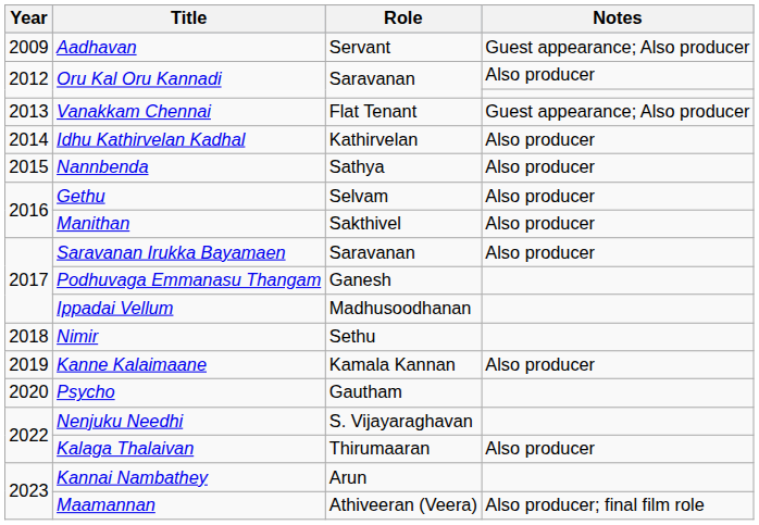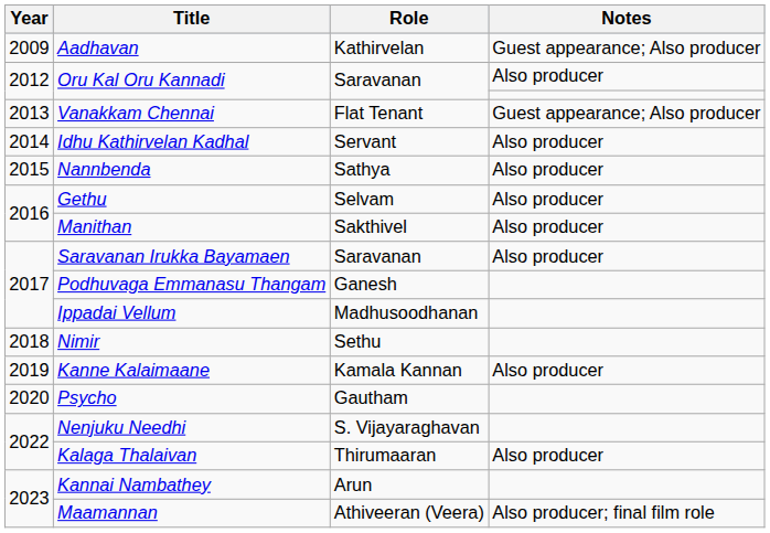Aadhavan | Role: Servant -> Kathirvelan
Idhu Kathirvelan Kadhal | Role: Kathirvelan -> Servant
